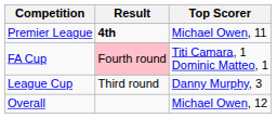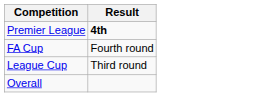- column: Top Scorer | Michael Owen, 11 | Titi Camara, 1 Dominic Matteo, 1 | Danny Murphy, 3 | Michael Owen, 12
FA Cup | Result: pink background -> no background
